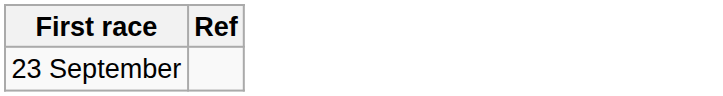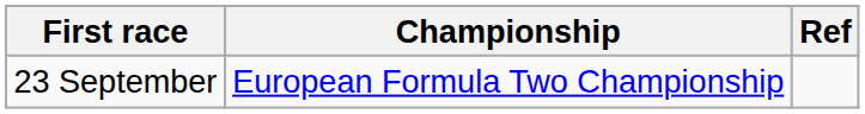+ column: Championship | European Formula Two Championship
